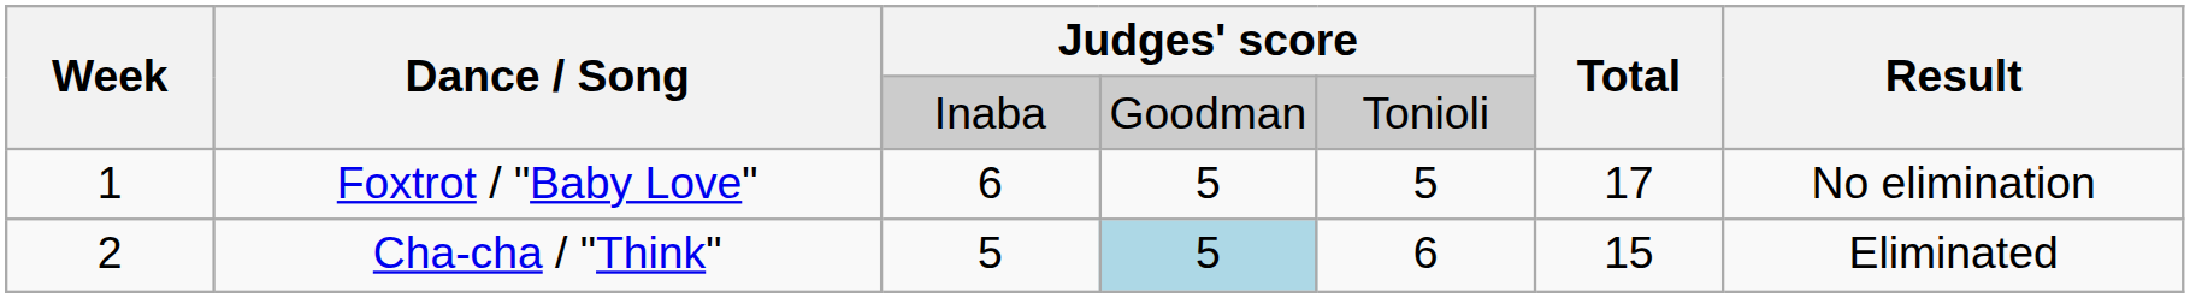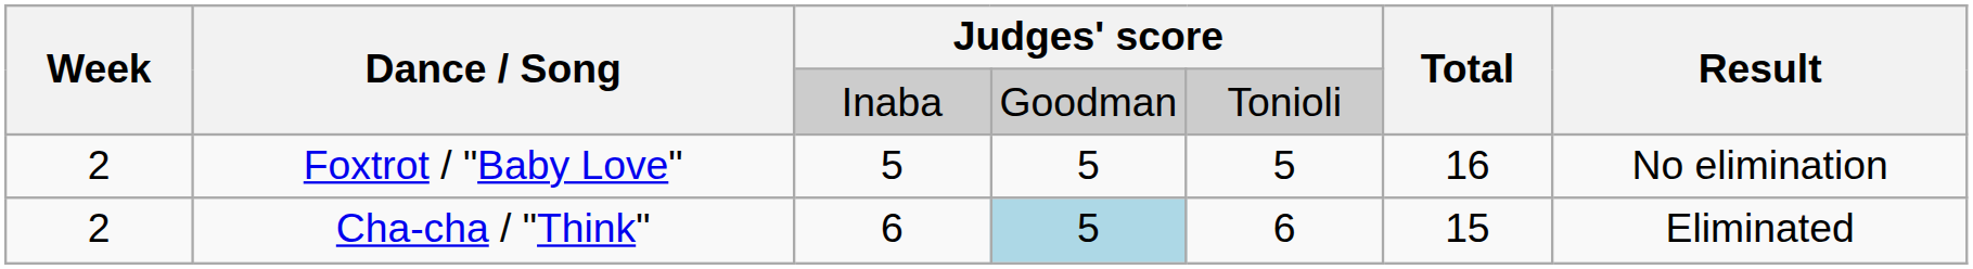Foxtrot / "Baby Love" | Week: 1 -> 2
Foxtrot / "Baby Love" | column 3: 6 -> 5
Foxtrot / "Baby Love" | Total: 17 -> 16
Cha-cha / "Think" | column 3: 5 -> 6
